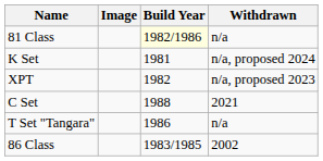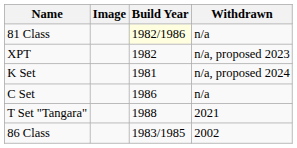rows swapped: XPT <-> K Set
C Set | Build Year: 1988 -> 1986
C Set | Withdrawn: 2021 -> n/a
T Set "Tangara" | Build Year: 1986 -> 1988
T Set "Tangara" | Withdrawn: n/a -> 2021
